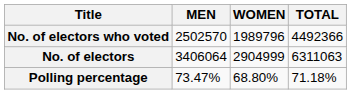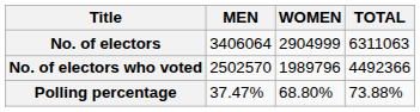rows swapped: No. of electors <-> No. of electors who voted
Polling percentage | MEN: 73.47% -> 37.47%
Polling percentage | TOTAL: 71.18% -> 73.88%
